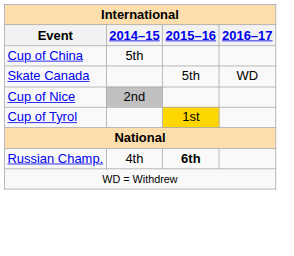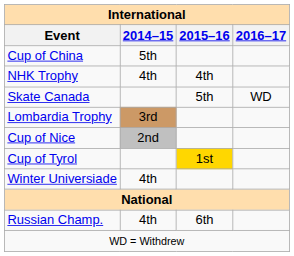+ row: NHK Trophy | 4th | 4th
+ row: Lombardia Trophy | 3rd
+ row: Winter Universiade | 4th
Russian Champ. | 2015–16: bold -> normal
